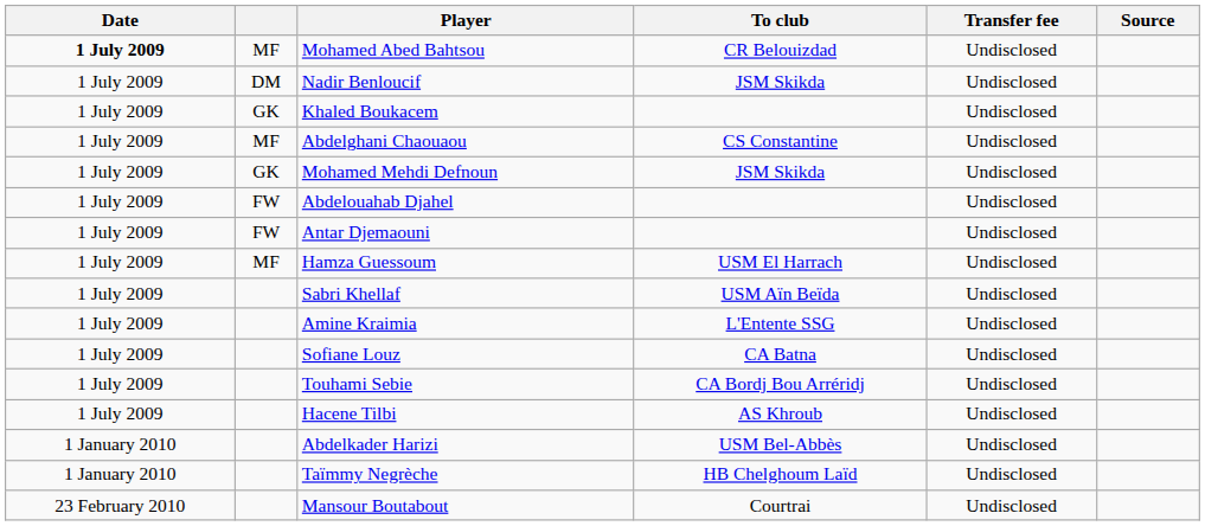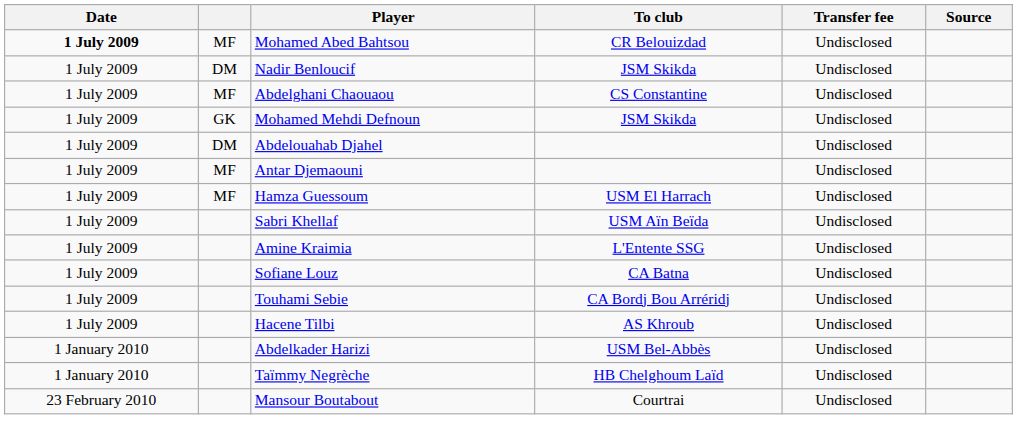- row: 1 July 2009 | GK | Khaled Boukacem | Undisclosed
Abdelouahab Djahel | column 2: FW -> DM
Antar Djemaouni | column 2: FW -> MF
